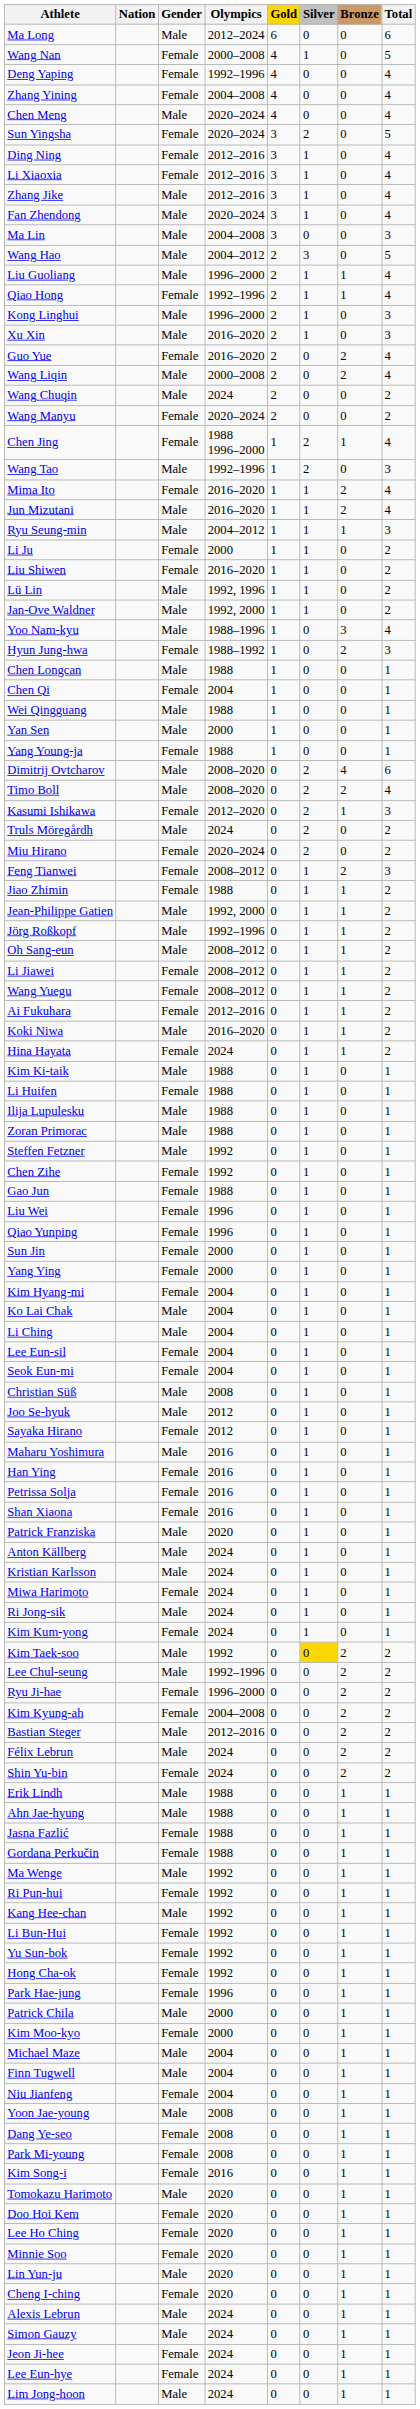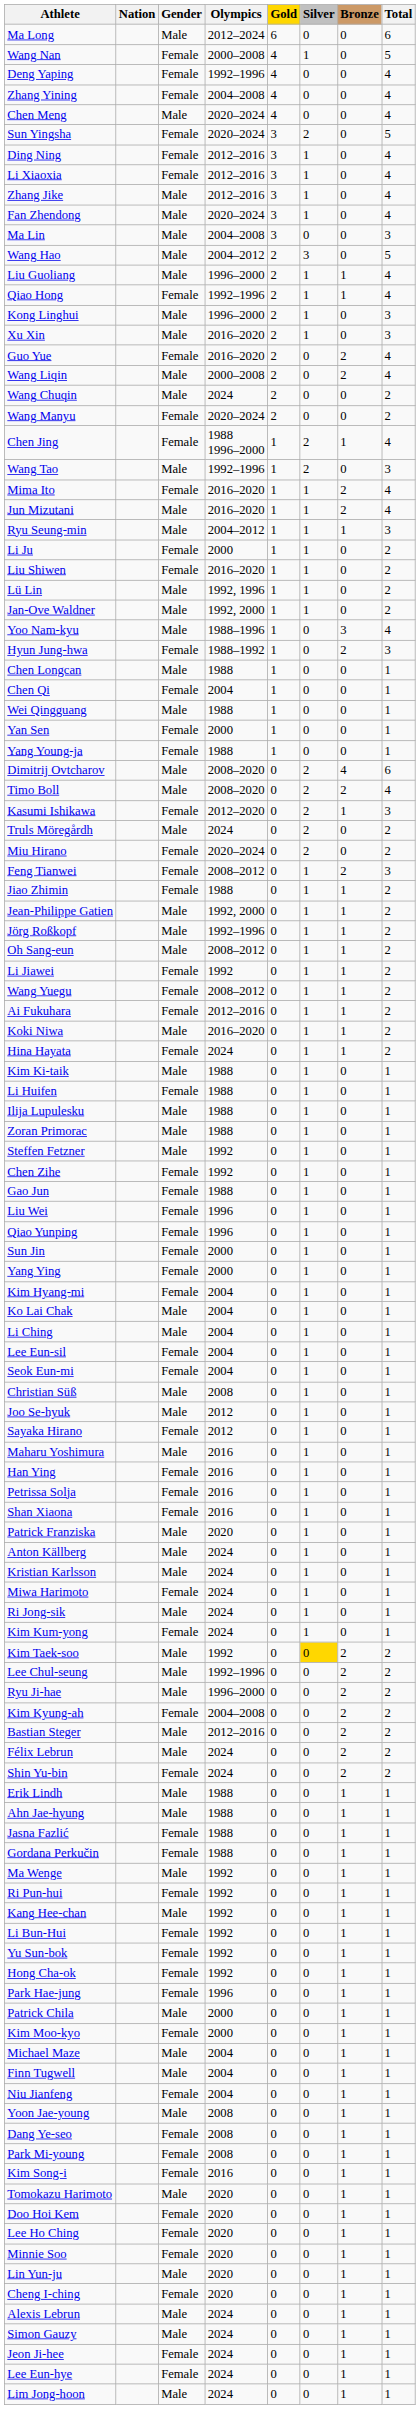Yan Sen | Gender: Male -> Female
Li Jiawei | Olympics: 2008–2012 -> 1992
Ryu Ji-hae | Gender: Female -> Male
